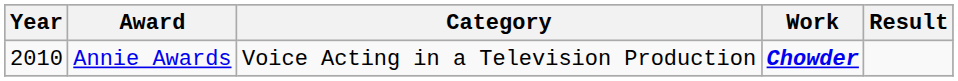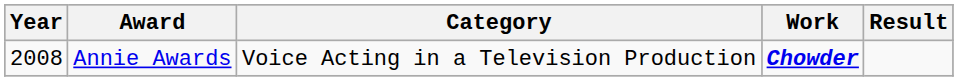Annie Awards | Year: 2010 -> 2008
